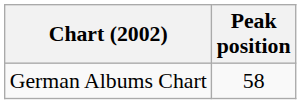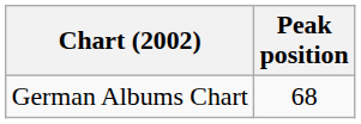German Albums Chart | Peak position: 58 -> 68
